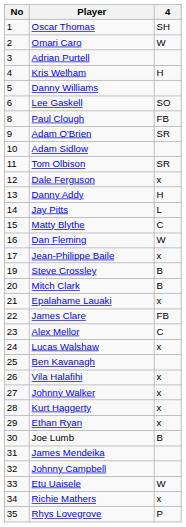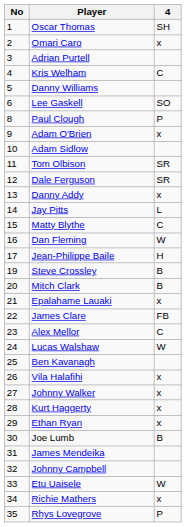Omari Caro | 4: W -> x
Kris Welham | 4: H -> C
Paul Clough | 4: FB -> P
Adam O'Brien | 4: SR -> x
Dale Ferguson | 4: x -> SR
Danny Addy | 4: H -> x
Jean-Philippe Baile | 4: x -> H
Lucas Walshaw | 4: x -> W
